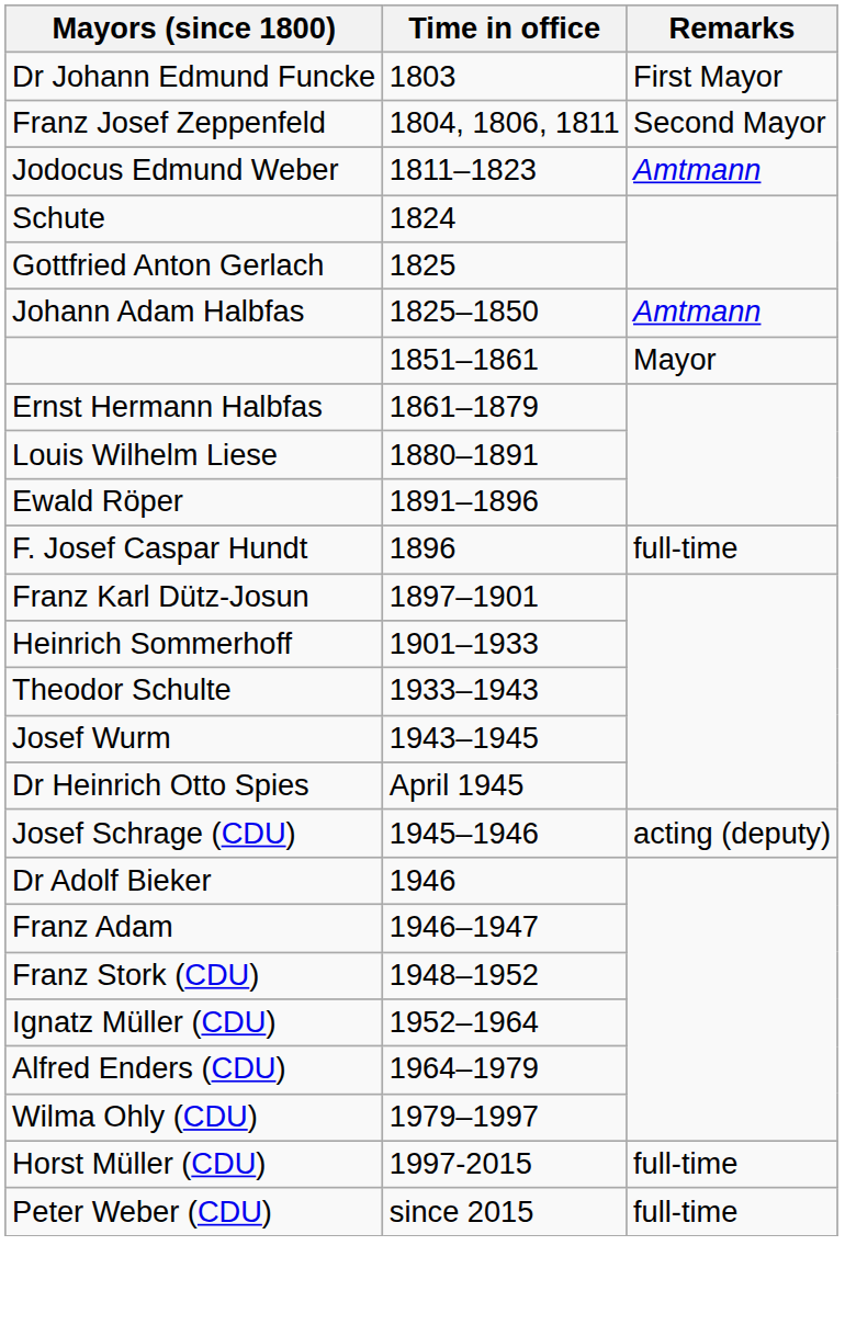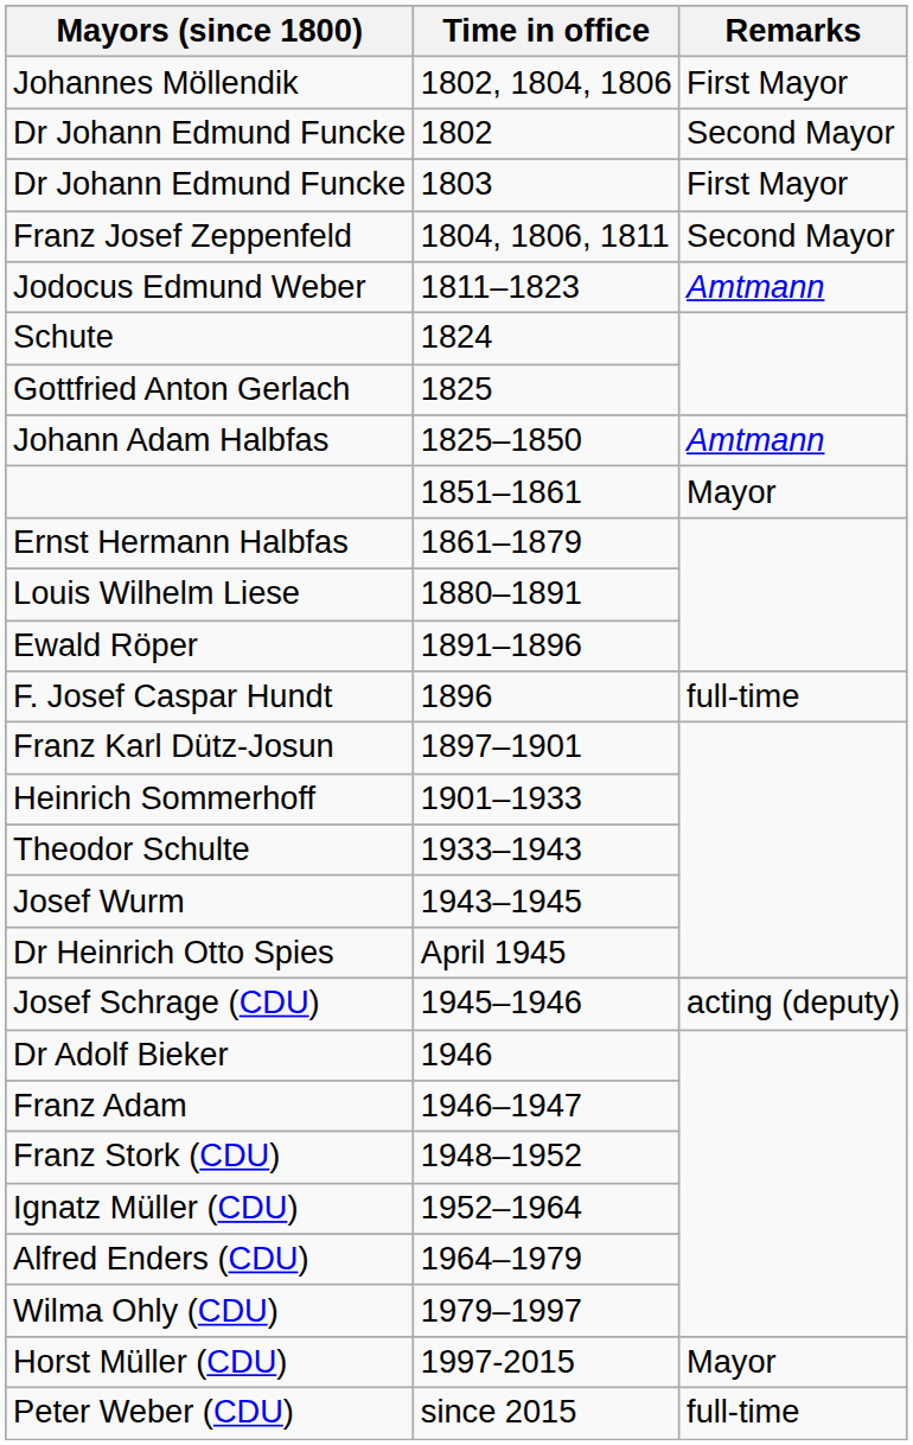+ row: Johannes Möllendik | 1802, 1804, 1806 | First Mayor
+ row: Dr Johann Edmund Funcke | 1802 | Second Mayor
Horst Müller (CDU) | Remarks: full-time -> Mayor
